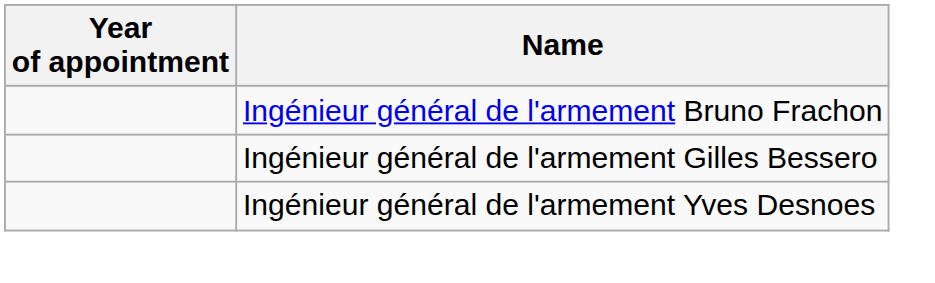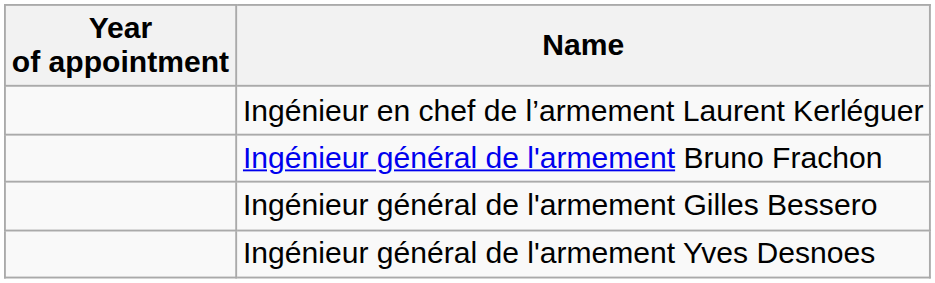+ row: Ingénieur en chef de l’armement Laurent Kerléguer
